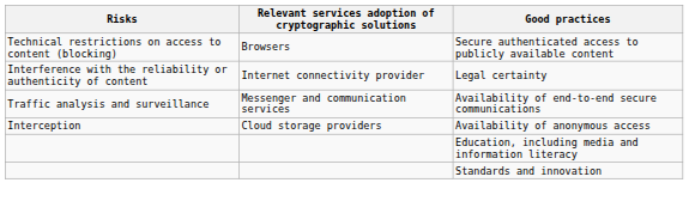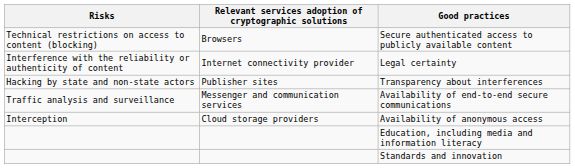+ row: Hacking by state and non-state actors | Publisher sites | Transparency about interferences
